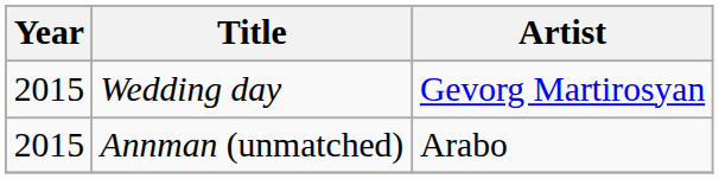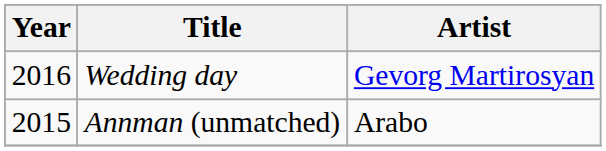Wedding day | Year: 2015 -> 2016
